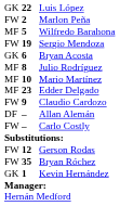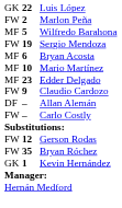Bryan Acosta | column 1: GK -> MF
- row: MF | 8 | Julio Rodríguez
